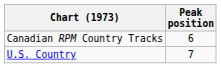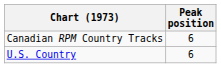U.S. Country | Peak position: 7 -> 6
